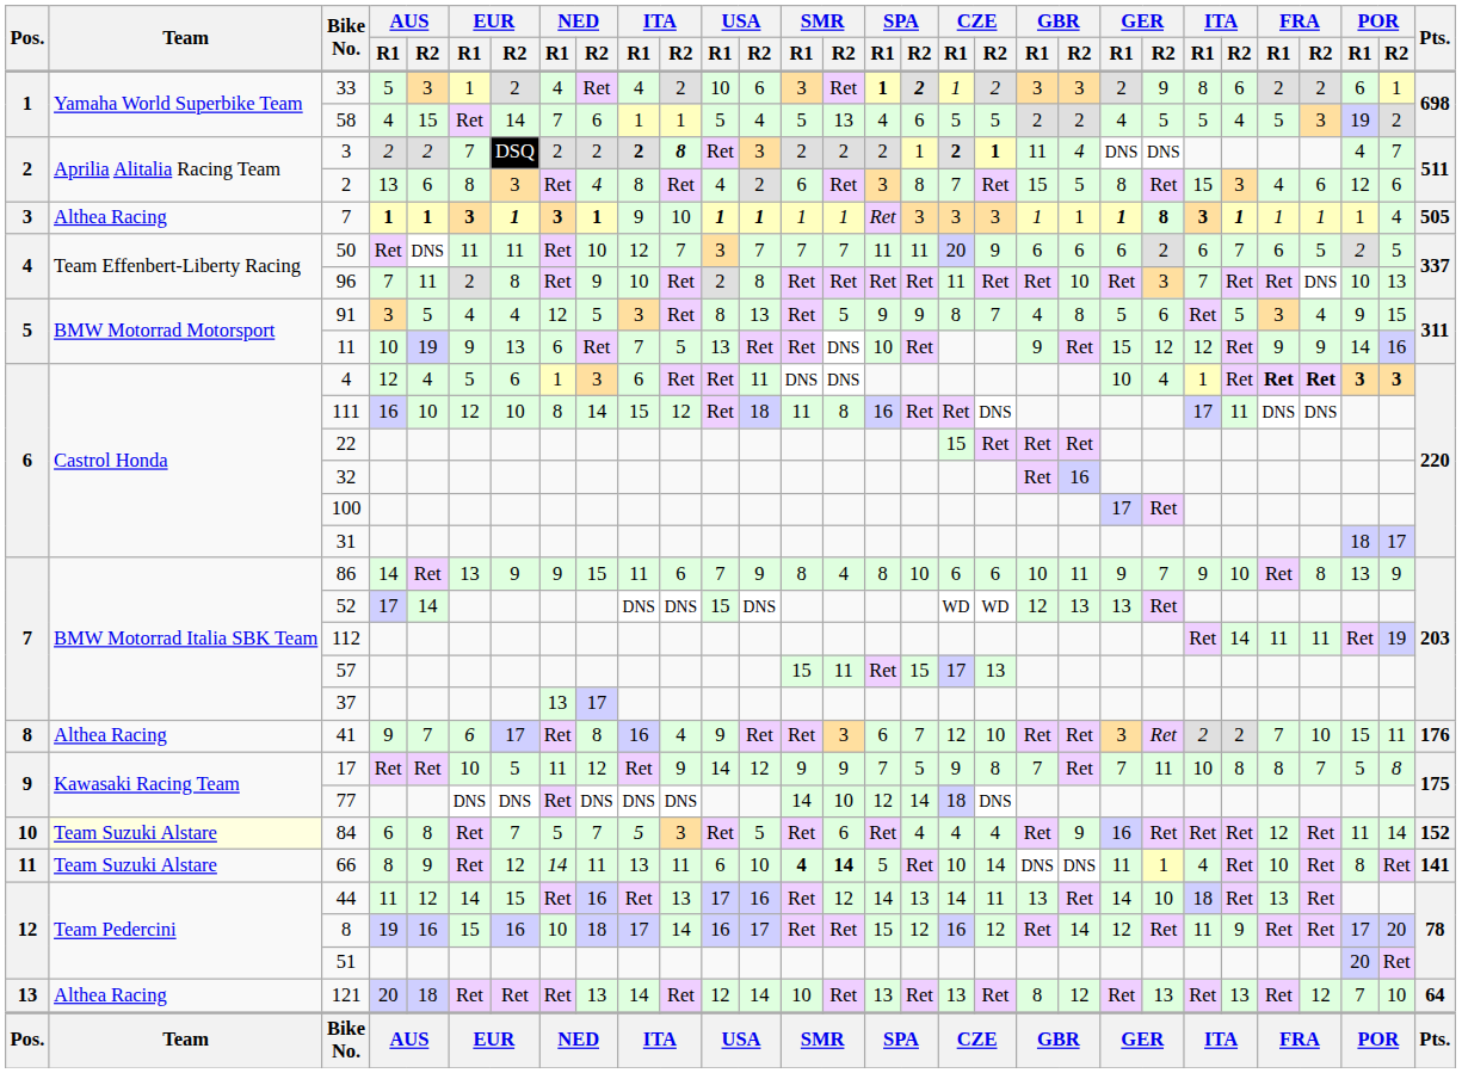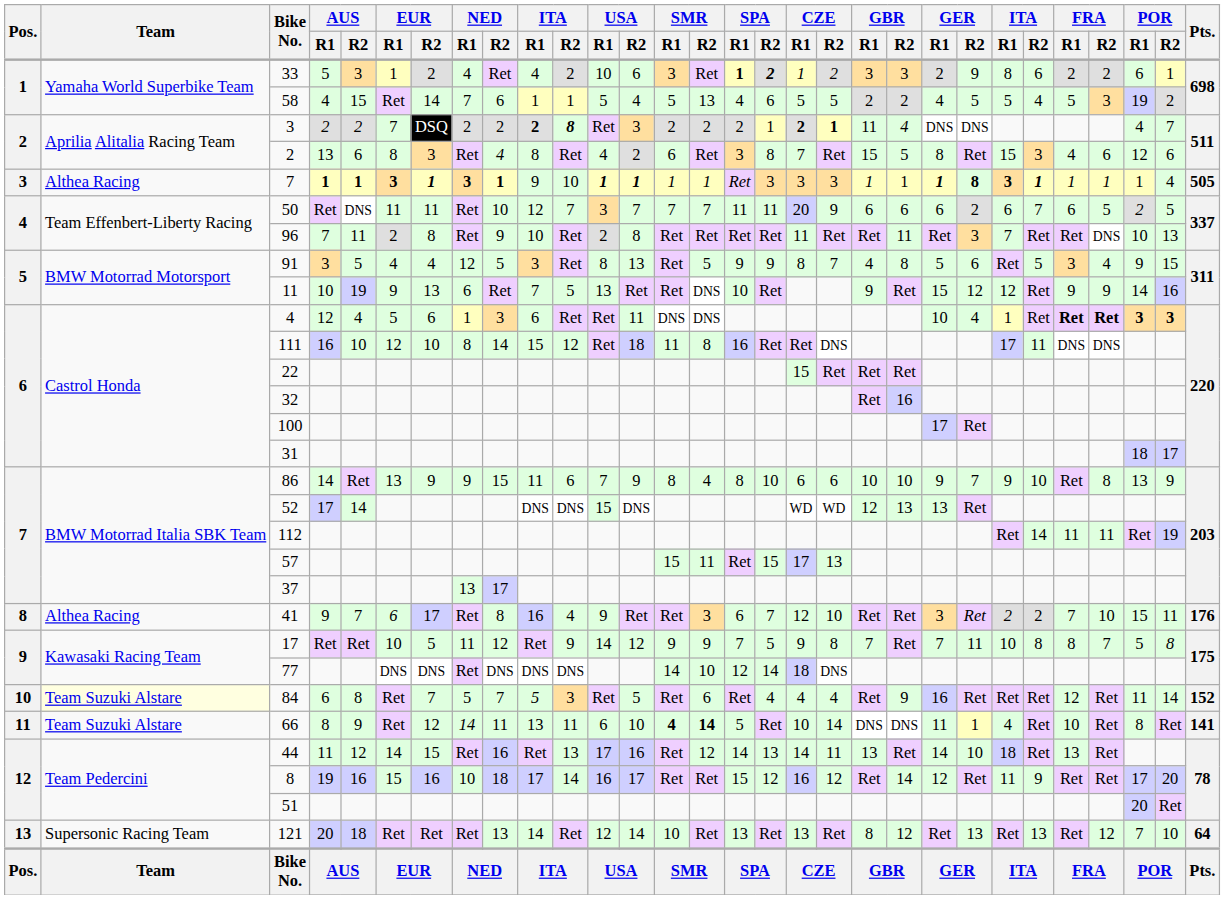96 | GBR / R2: 10 -> 11
86 | GBR / R2: 11 -> 10
121 | Team: Althea Racing -> Supersonic Racing Team
